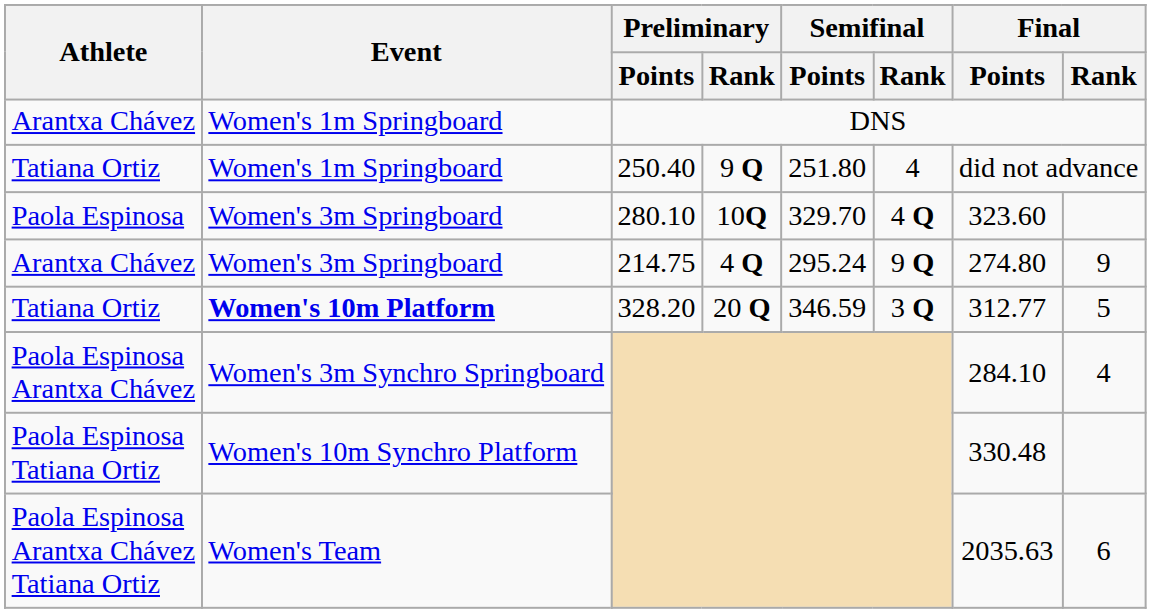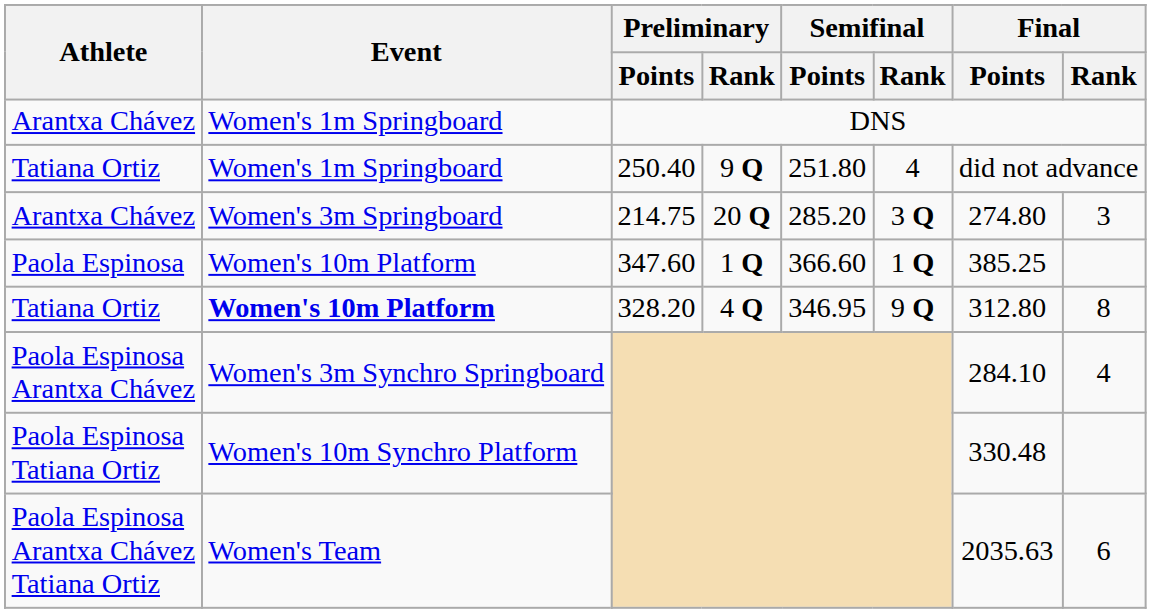- row: Paola Espinosa | Women's 3m Springboard | 280.10 | 10Q | 329.70 | 4 Q | 323.60
214.75 | Preliminary / Rank: 4 Q -> 20 Q
214.75 | Semifinal / Points: 295.24 -> 285.20
214.75 | Semifinal / Rank: 9 Q -> 3 Q
214.75 | Final / Rank: 9 -> 3
+ row: Paola Espinosa | Women's 10m Platform | 347.60 | 1 Q | 366.60 | 1 Q | 385.25
328.20 | Preliminary / Rank: 20 Q -> 4 Q
328.20 | Semifinal / Points: 346.59 -> 346.95
328.20 | Semifinal / Rank: 3 Q -> 9 Q
328.20 | Final / Points: 312.77 -> 312.80
328.20 | Final / Rank: 5 -> 8
